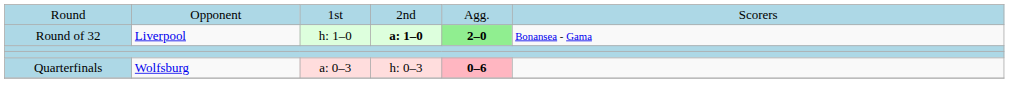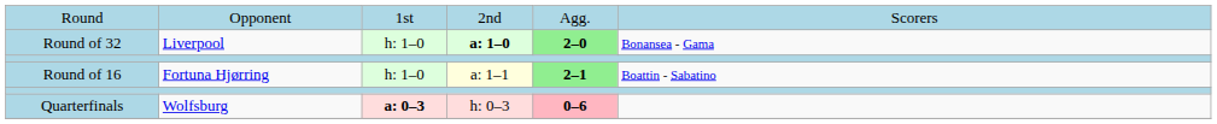+ row: Round of 16 | Fortuna Hjørring | h: 1–0 | a: 1–1 | 2–1 | Boattin - Sabatino
Quarterfinals | column 3: normal -> bold
